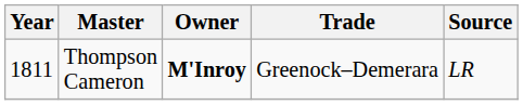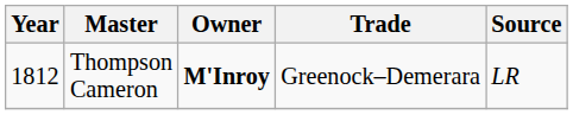Thompson Cameron | Year: 1811 -> 1812
